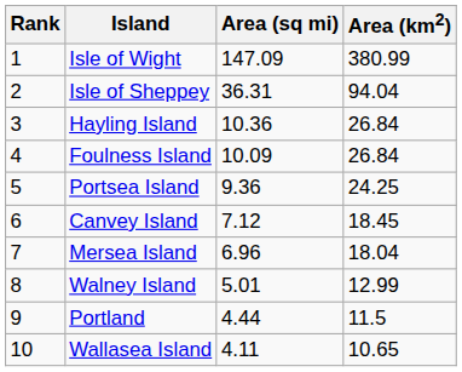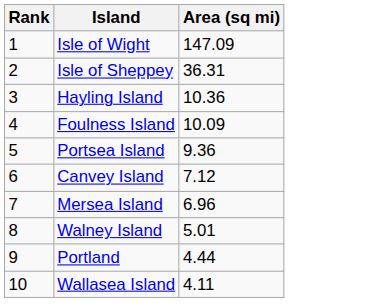- column: Area (km2) | 380.99 | 94.04 | 26.84 | 26.84 | 24.25 | 18.45 | 18.04 | 12.99 | 11.5 | 10.65
